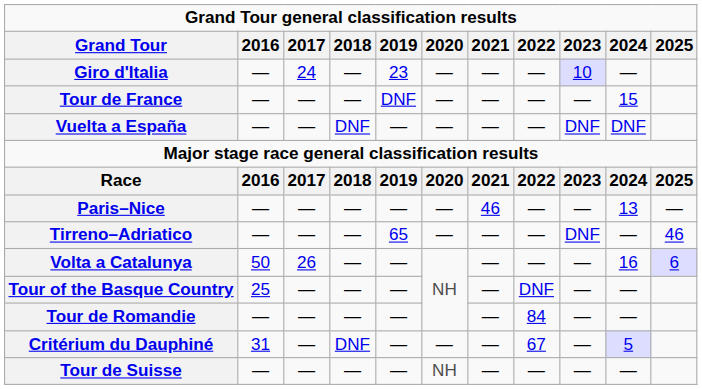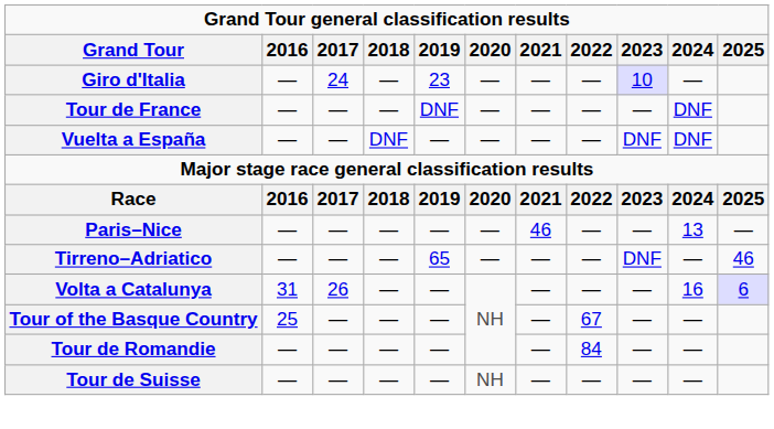Tour de France | 2024: 15 -> DNF
Volta a Catalunya | 2016: 50 -> 31
Tour of the Basque Country | 2022: DNF -> 67
- row: Critérium du Dauphiné | 31 | — | DNF | — | — | — | 67 | — | 5
